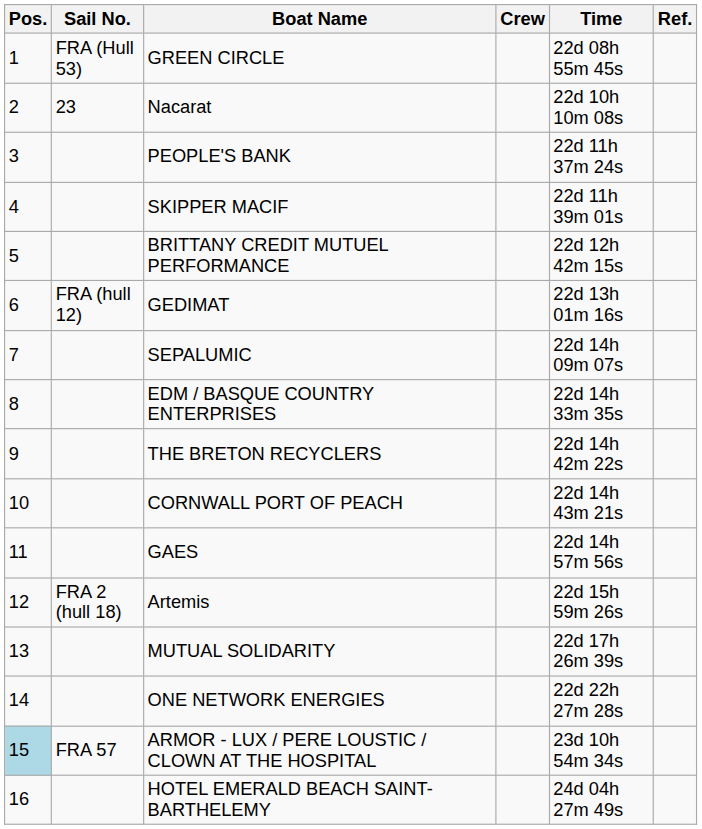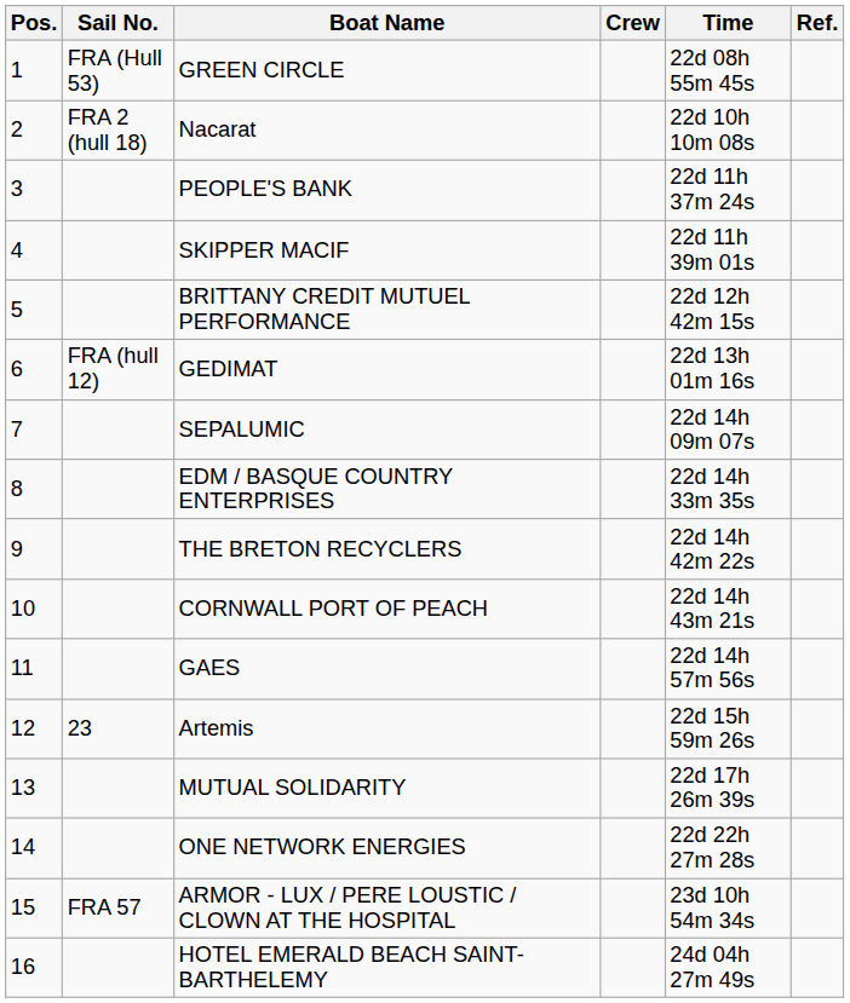Nacarat | Sail No.: 23 -> FRA 2 (hull 18)
Artemis | Sail No.: FRA 2 (hull 18) -> 23
ARMOR - LUX / PERE LOUSTIC / CLOWN AT THE HOSPITAL | Pos.: lightblue background -> no background
